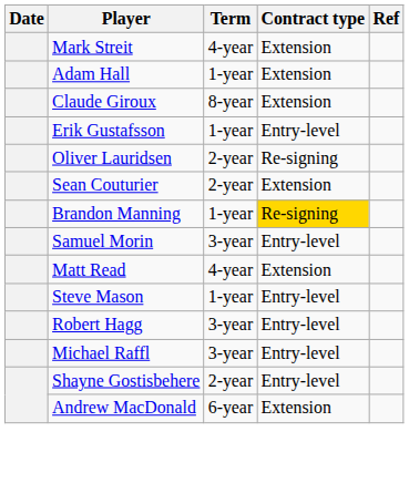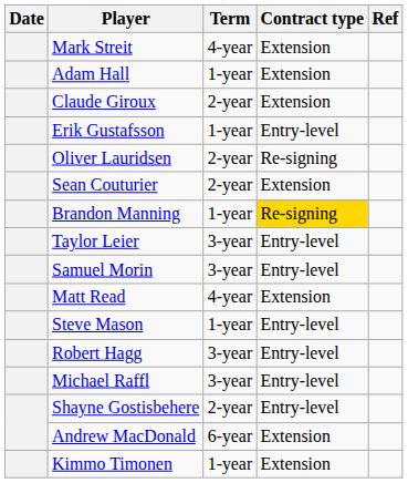Claude Giroux | Term: 8-year -> 2-year
+ row: Taylor Leier | 3-year | Entry-level
+ row: Kimmo Timonen | 1-year | Extension
